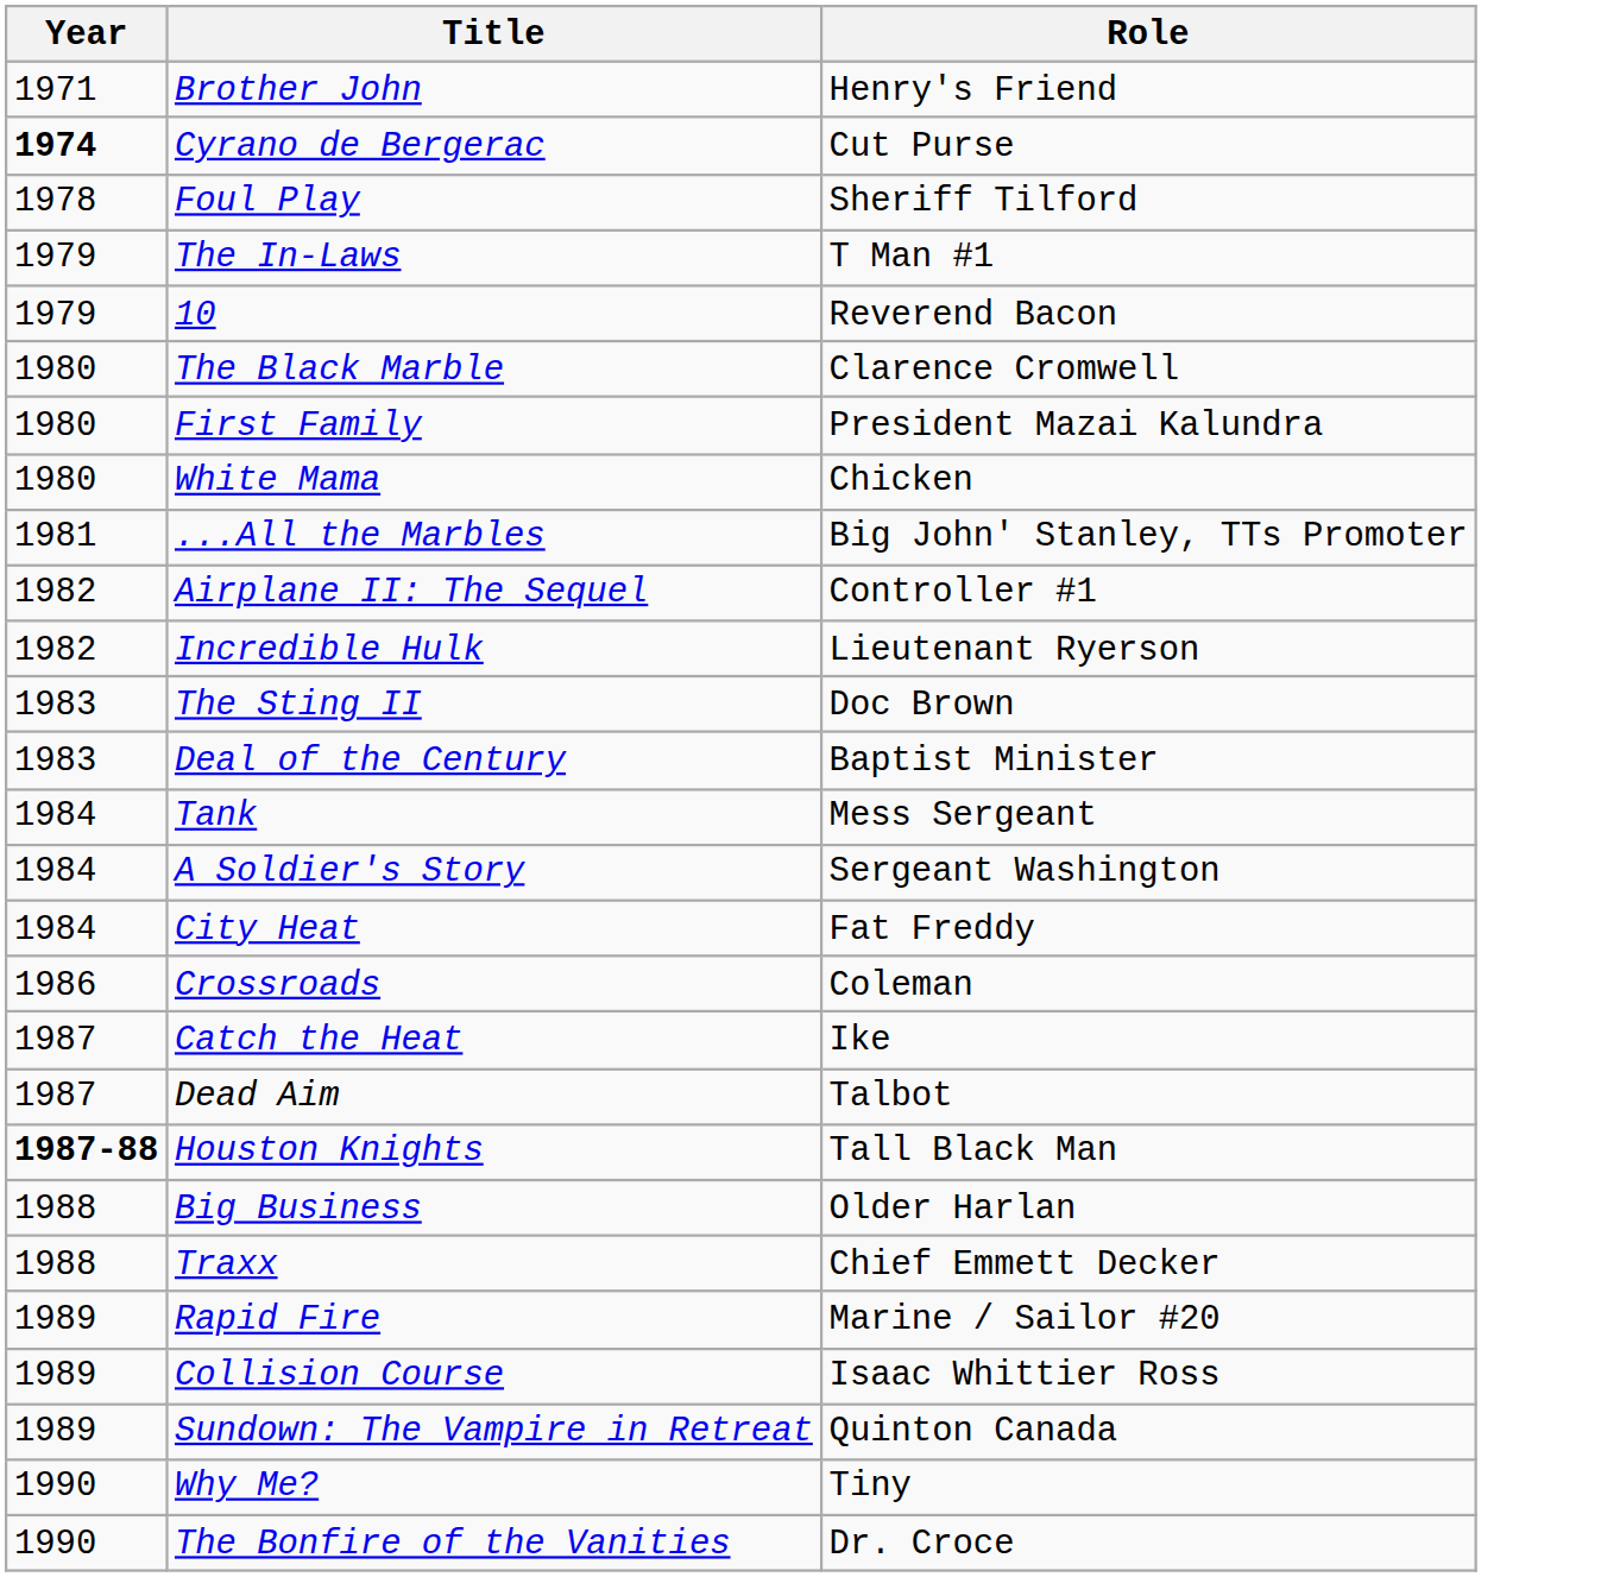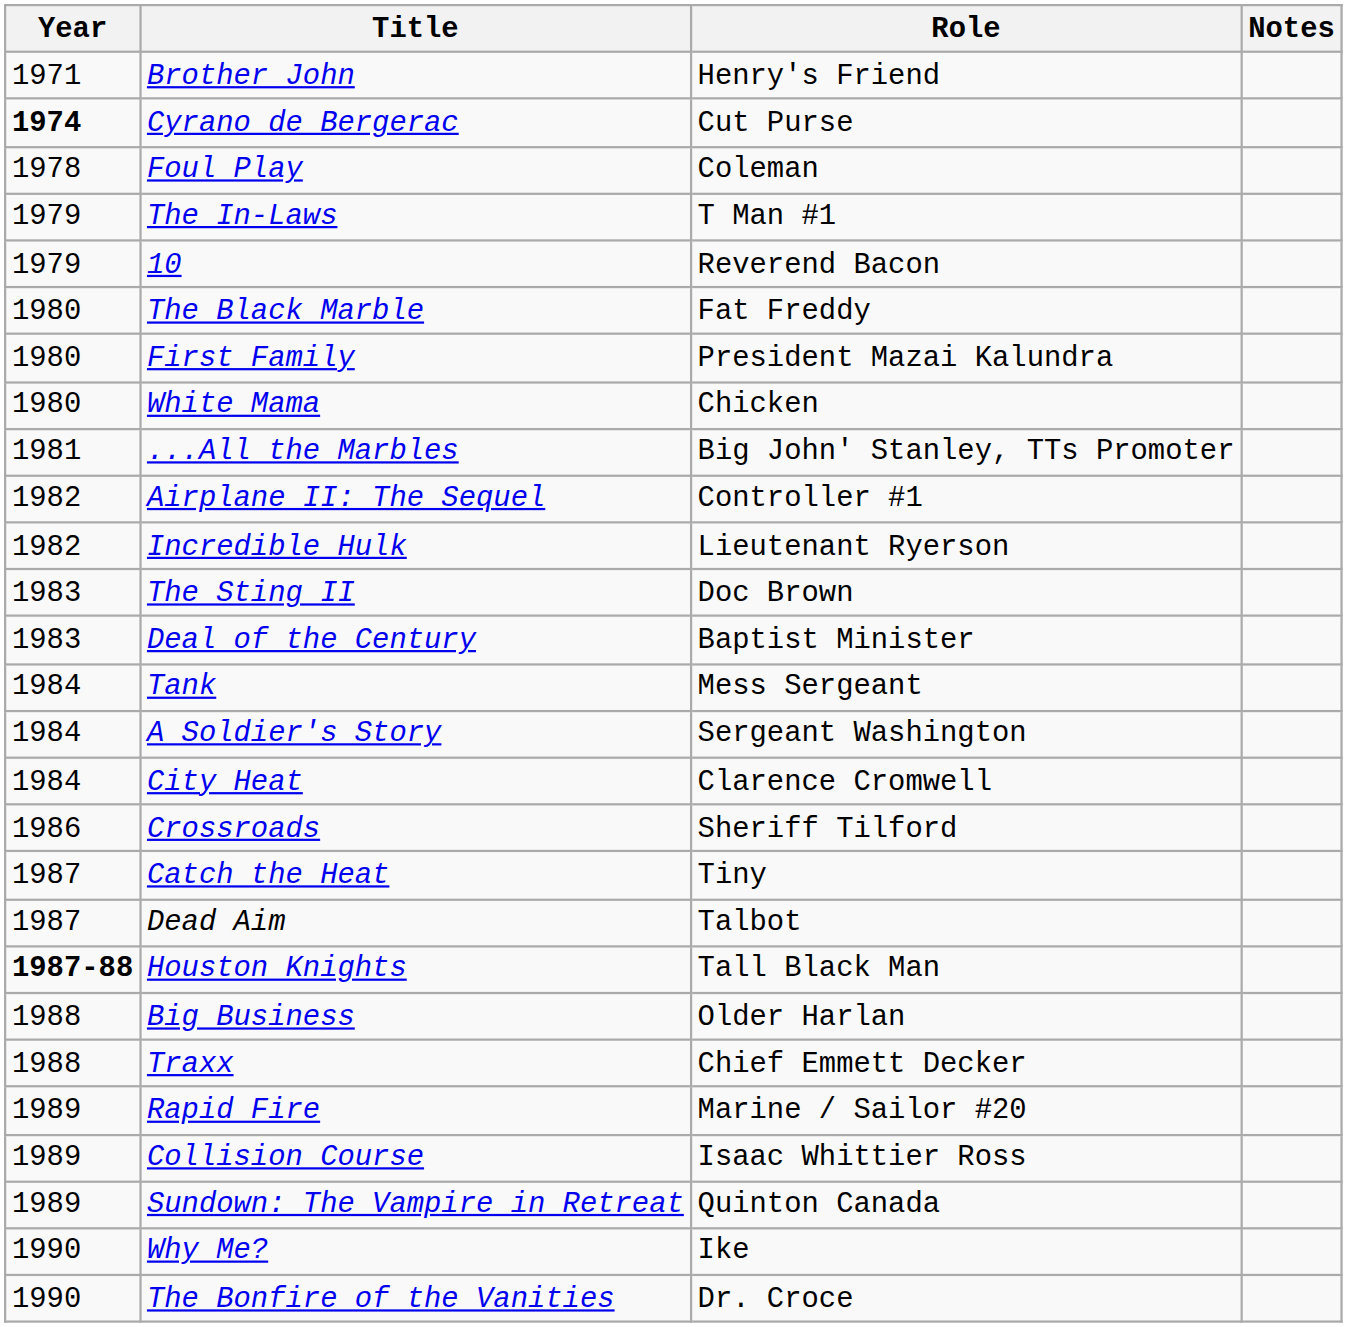+ column: Notes
Foul Play | Role: Sheriff Tilford -> Coleman
The Black Marble | Role: Clarence Cromwell -> Fat Freddy
City Heat | Role: Fat Freddy -> Clarence Cromwell
Crossroads | Role: Coleman -> Sheriff Tilford
Catch the Heat | Role: Ike -> Tiny
Why Me? | Role: Tiny -> Ike
